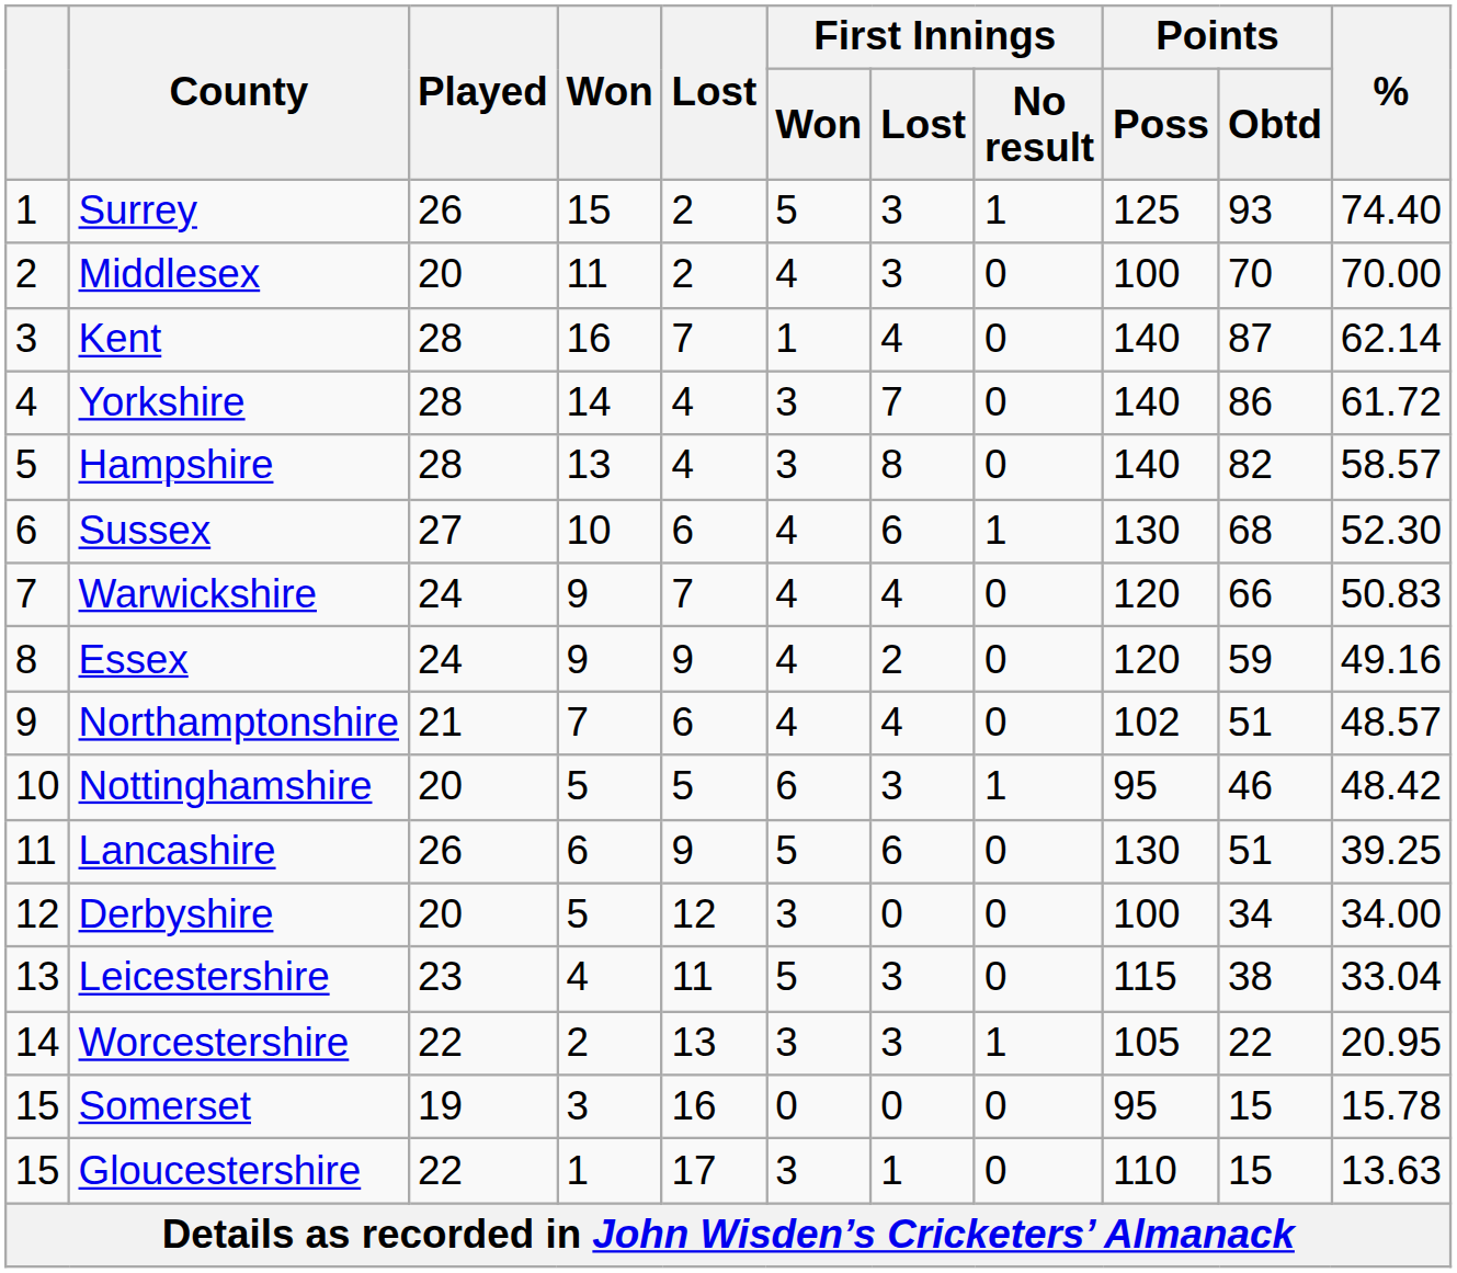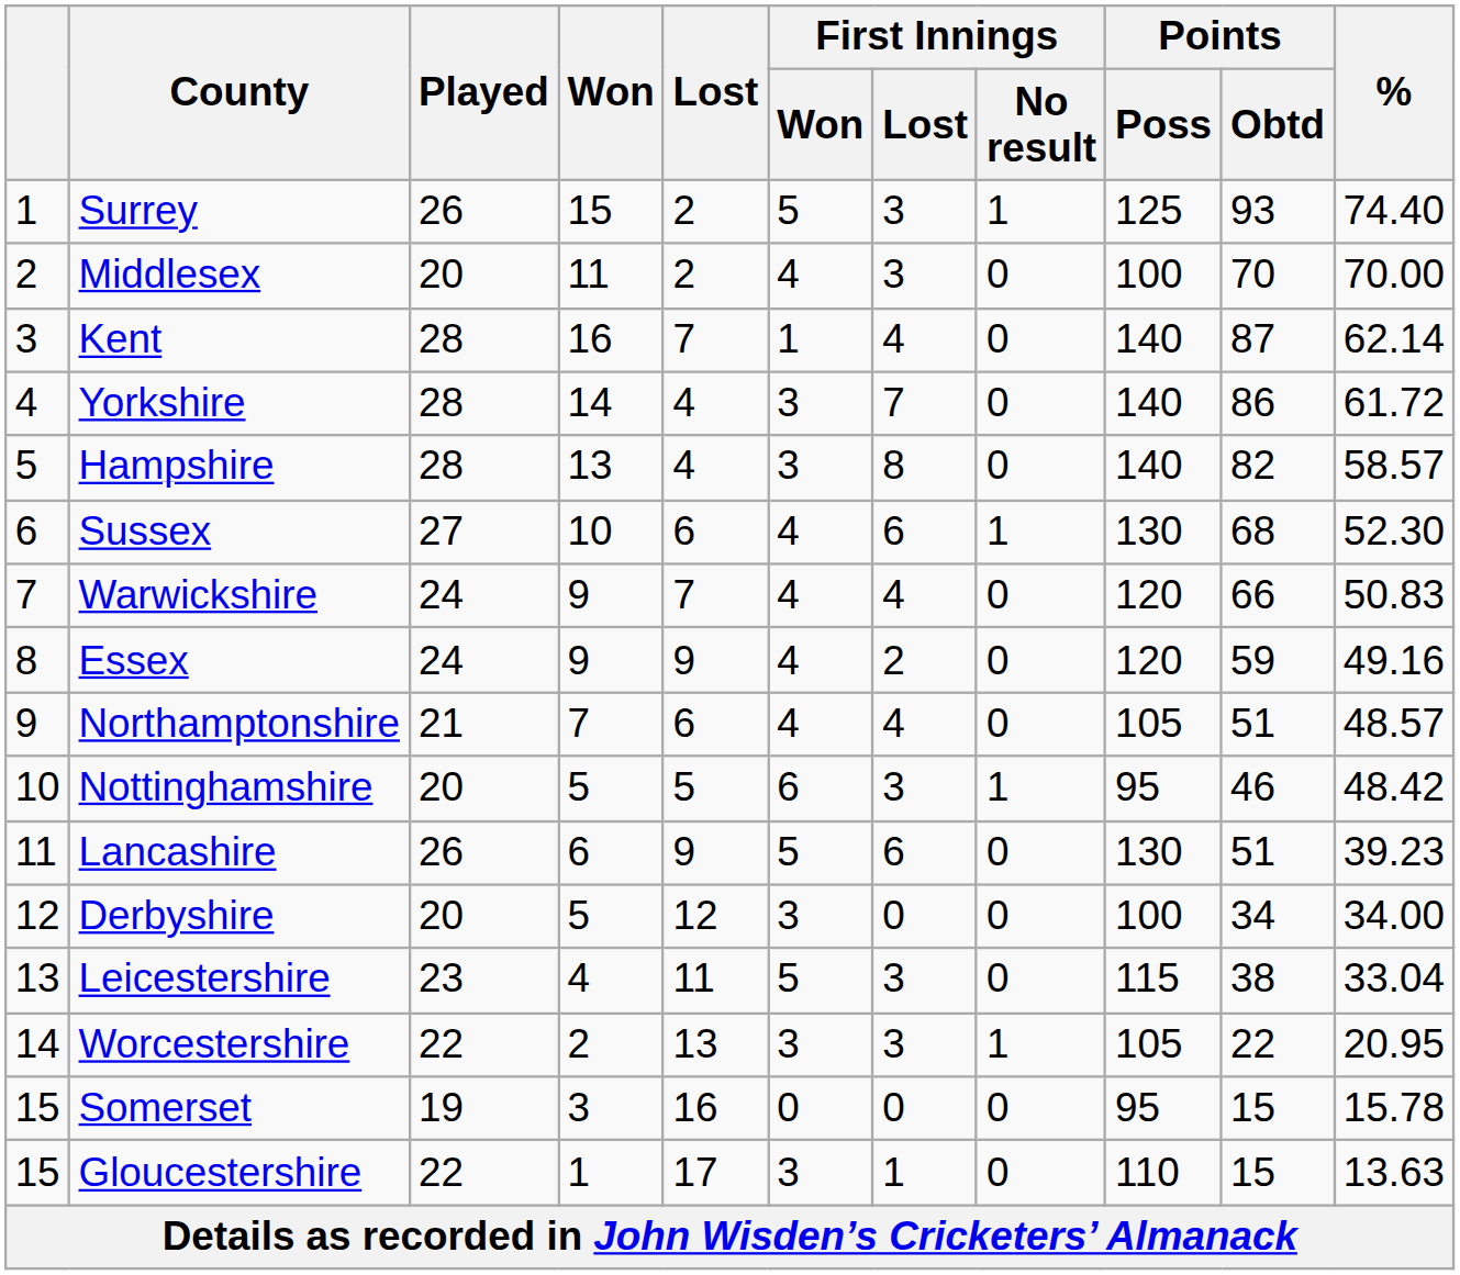Northamptonshire | Points / Poss: 102 -> 105
Lancashire | %: 39.25 -> 39.23
